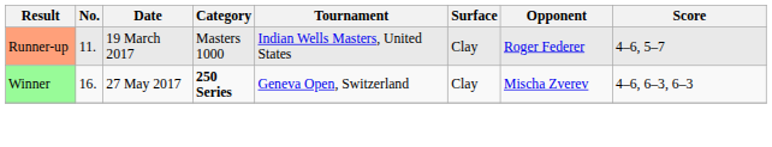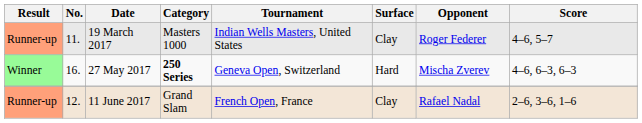27 May 2017 | Surface: Clay -> Hard
+ row: Runner-up | 12. | 11 June 2017 | Grand Slam | French Open, France | Clay | Rafael Nadal | 2–6, 3–6, 1–6
